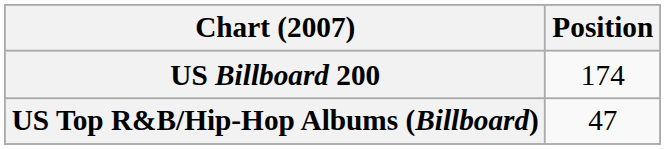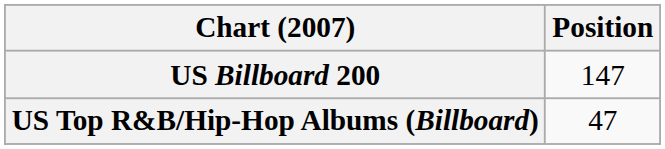US Billboard 200 | Position: 174 -> 147
